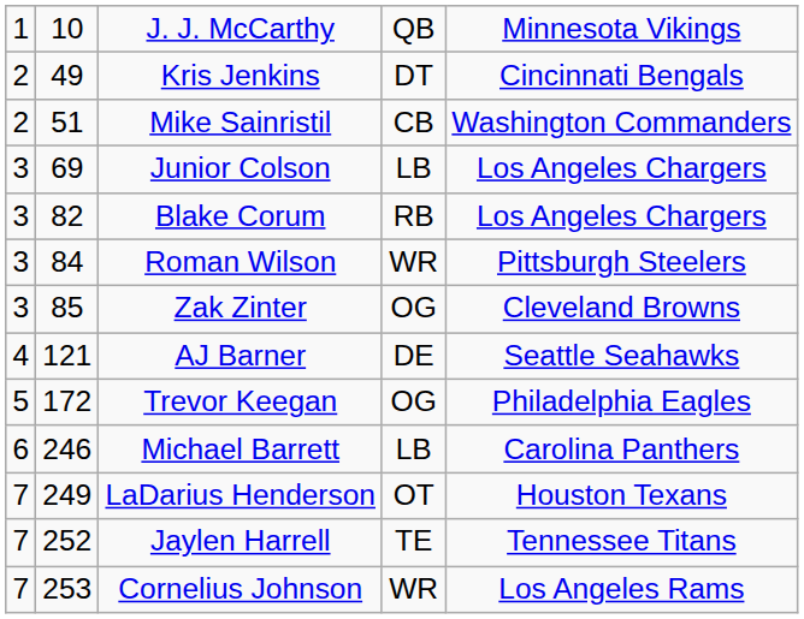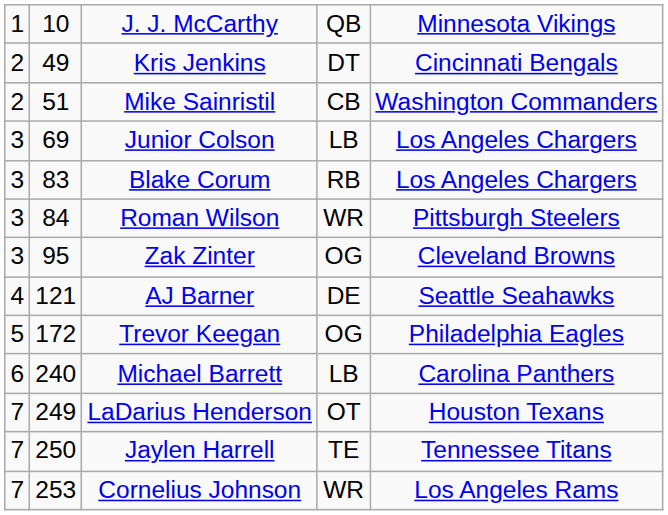Blake Corum | column 2: 82 -> 83
Zak Zinter | column 2: 85 -> 95
Michael Barrett | column 2: 246 -> 240
Jaylen Harrell | column 2: 252 -> 250
